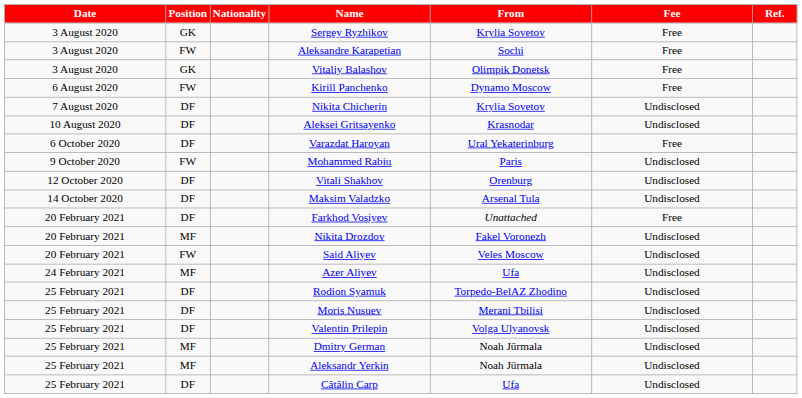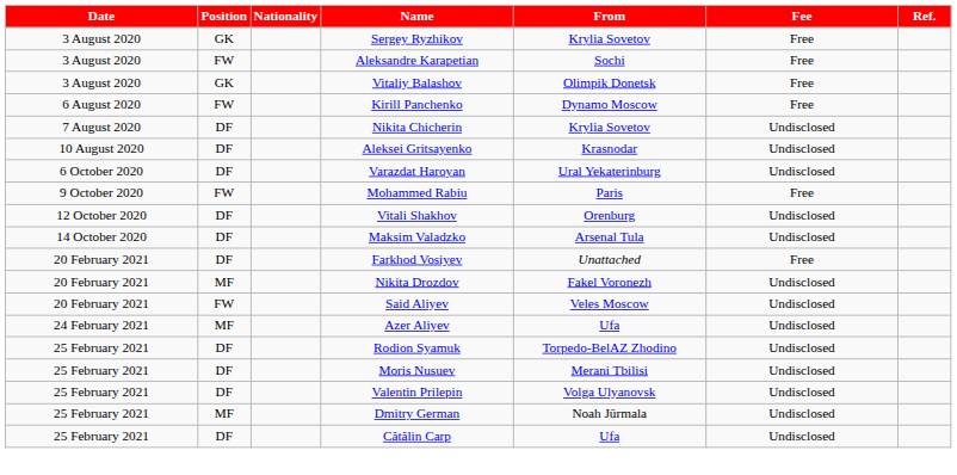Varazdat Haroyan | Fee: Free -> Undisclosed
Mohammed Rabiu | Fee: Undisclosed -> Free
- row: 25 February 2021 | MF | Aleksandr Yerkin | Noah Jūrmala | Undisclosed
